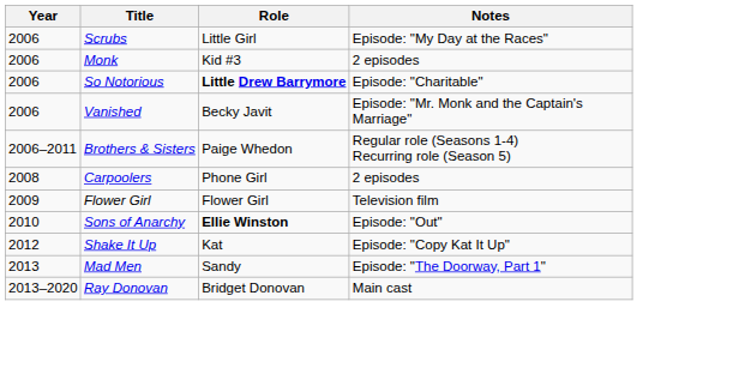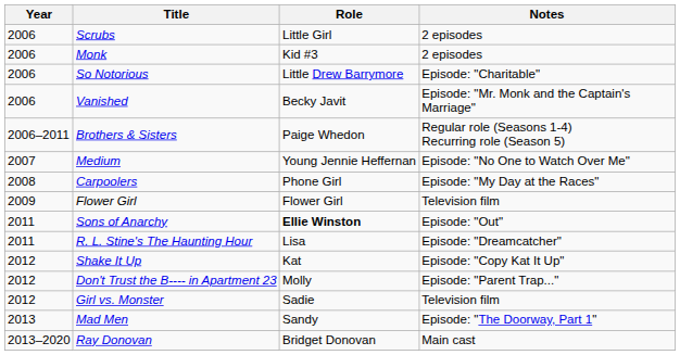Scrubs | Notes: Episode: "My Day at the Races" -> 2 episodes
So Notorious | Role: bold -> normal
+ row: 2007 | Medium | Young Jennie Heffernan | Episode: "No One to Watch Over Me"
Carpoolers | Notes: 2 episodes -> Episode: "My Day at the Races"
Sons of Anarchy | Year: 2010 -> 2011
+ row: 2011 | R. L. Stine's The Haunting Hour | Lisa | Episode: "Dreamcatcher"
+ row: 2012 | Don't Trust the B---- in Apartment 23 | Molly | Episode: "Parent Trap..."
+ row: 2012 | Girl vs. Monster | Sadie | Television film
